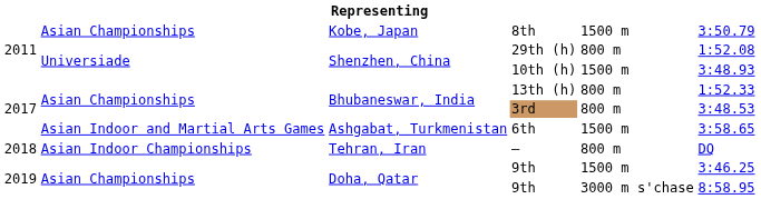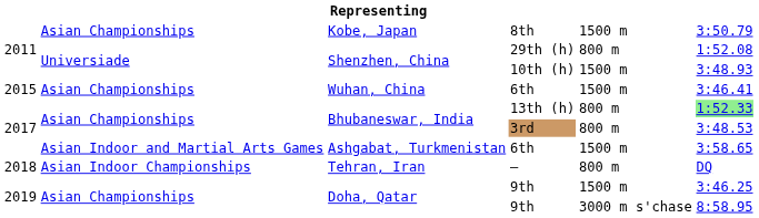+ row: 2015 | Asian Championships | Wuhan, China | 6th | 1500 m | 3:46.41
13th (h) | column 6: no background -> lightgreen background
